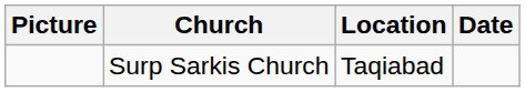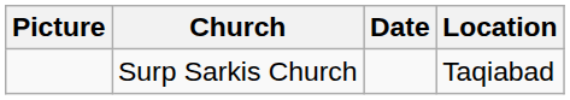columns swapped: Location <-> Date
